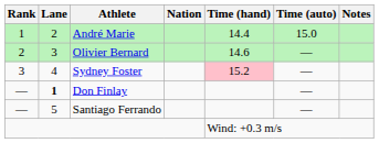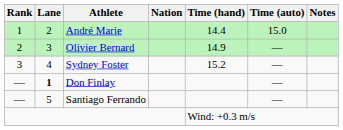Olivier Bernard | Time (hand): 14.6 -> 14.9
Sydney Foster | Time (hand): pink background -> no background
